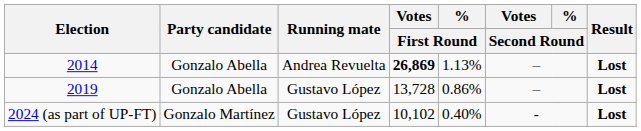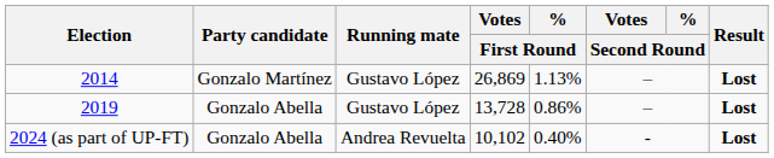2014 | Party candidate: Gonzalo Abella -> Gonzalo Martínez
2014 | Running mate: Andrea Revuelta -> Gustavo López
2014 | Votes / First Round: bold -> normal
2024 (as part of UP-FT) | Party candidate: Gonzalo Martínez -> Gonzalo Abella
2024 (as part of UP-FT) | Running mate: Gustavo López -> Andrea Revuelta
